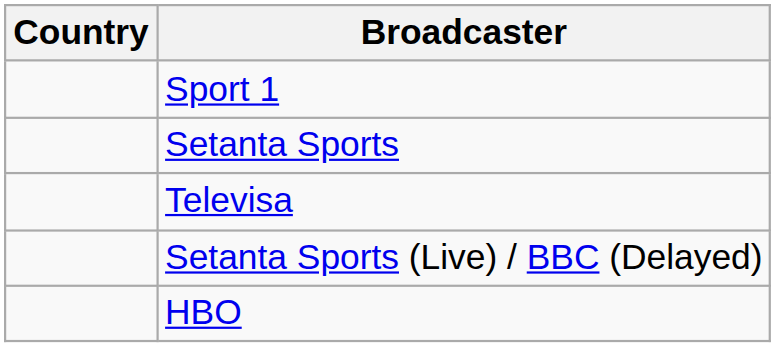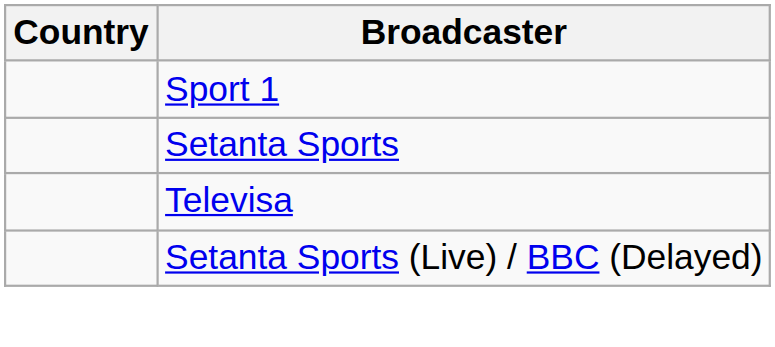- row: HBO
